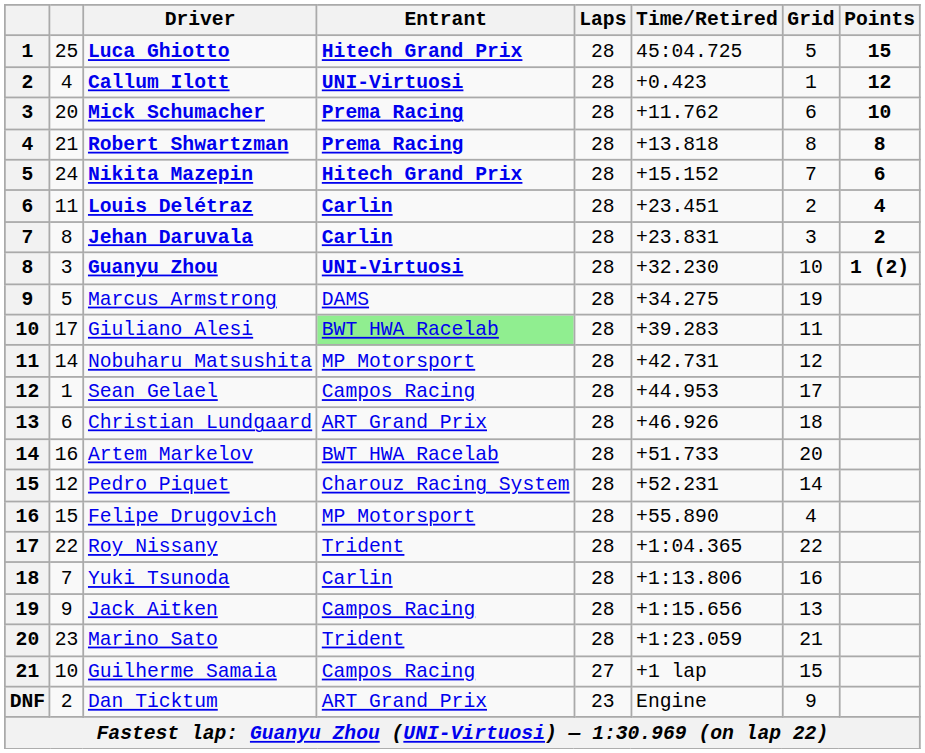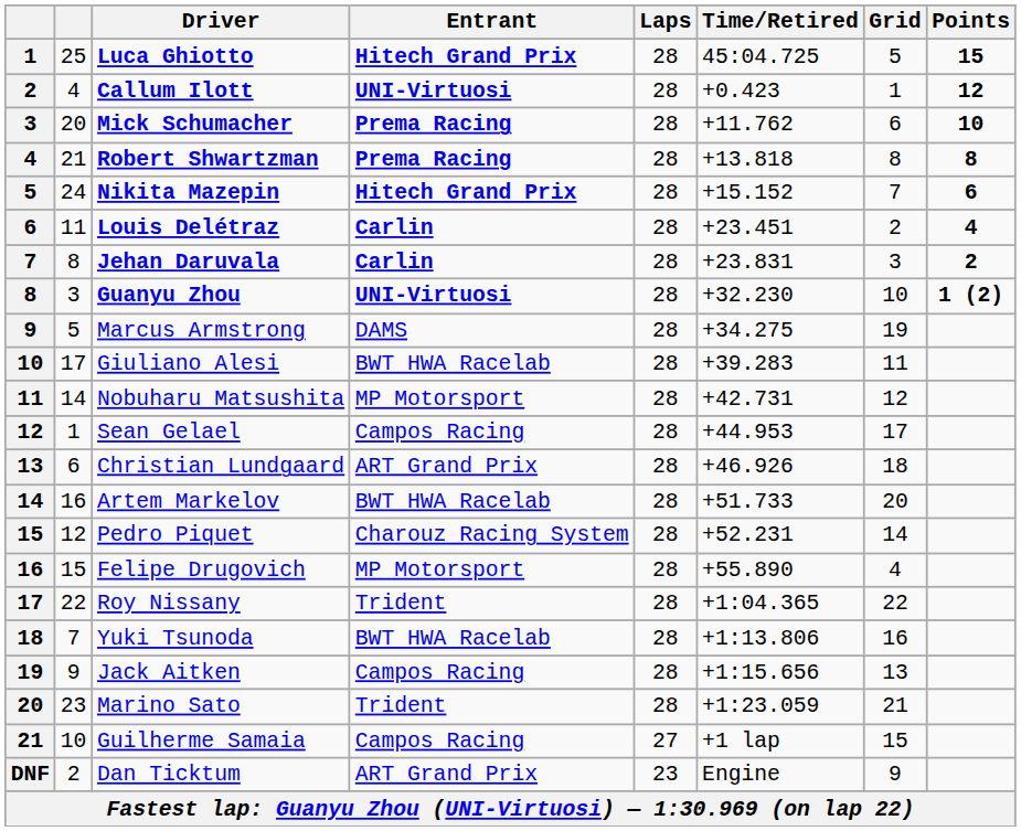Giuliano Alesi | Entrant: lightgreen background -> no background
Yuki Tsunoda | Entrant: Carlin -> BWT HWA Racelab
